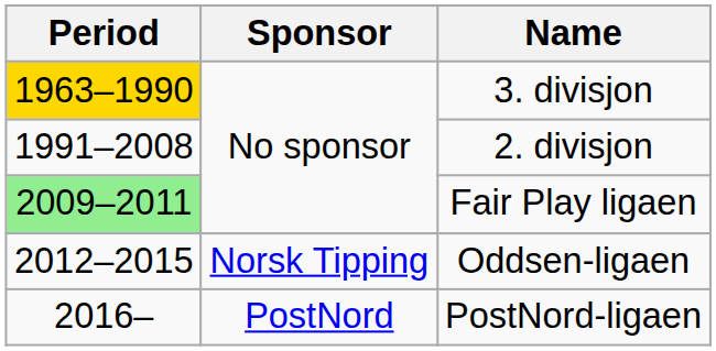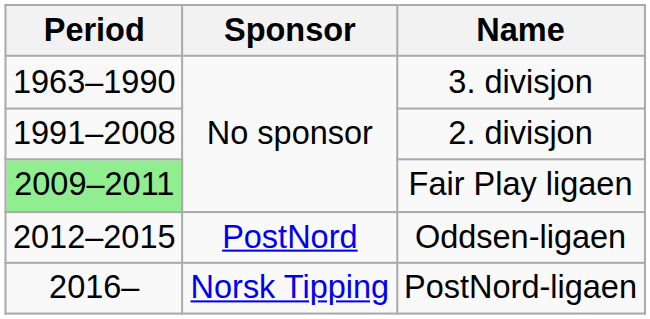3. divisjon | Period: gold background -> no background
Oddsen-ligaen | Sponsor: Norsk Tipping -> PostNord
PostNord-ligaen | Sponsor: PostNord -> Norsk Tipping
